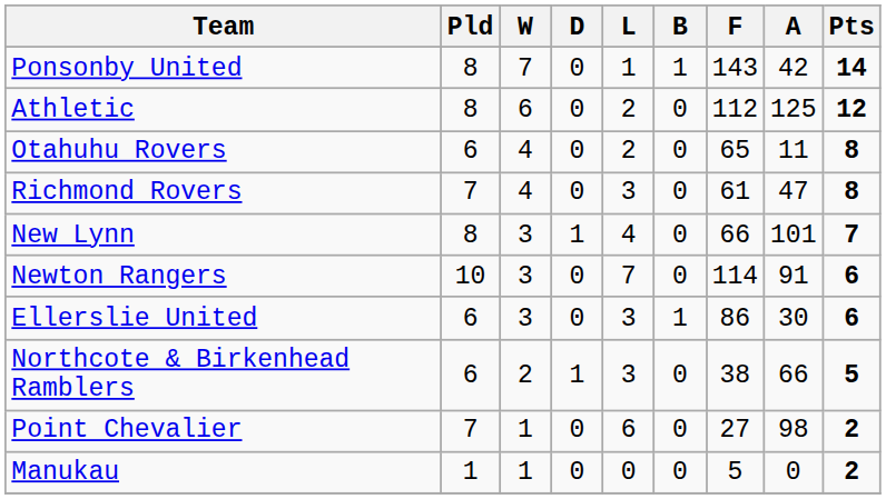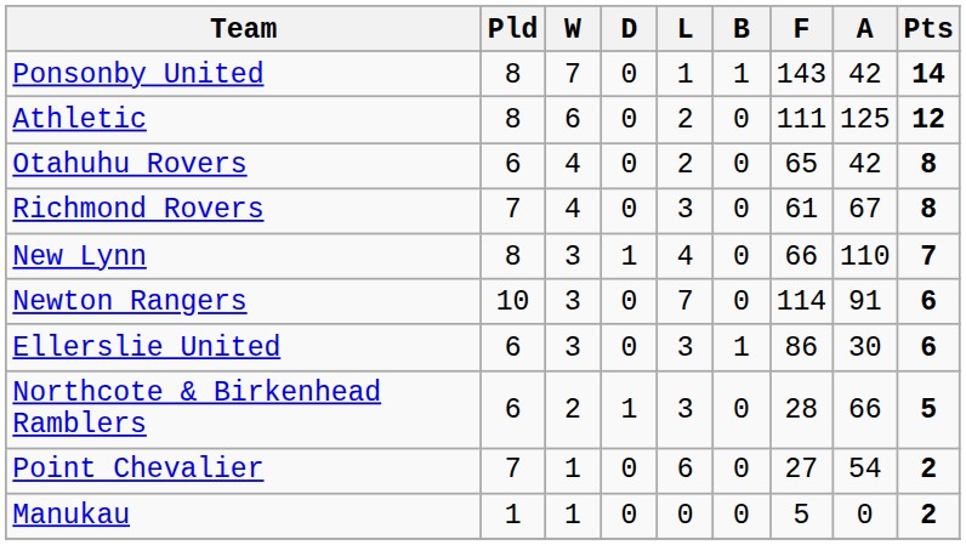Athletic | F: 112 -> 111
Otahuhu Rovers | A: 11 -> 42
Richmond Rovers | A: 47 -> 67
New Lynn | A: 101 -> 110
Northcote & Birkenhead Ramblers | F: 38 -> 28
Point Chevalier | A: 98 -> 54
